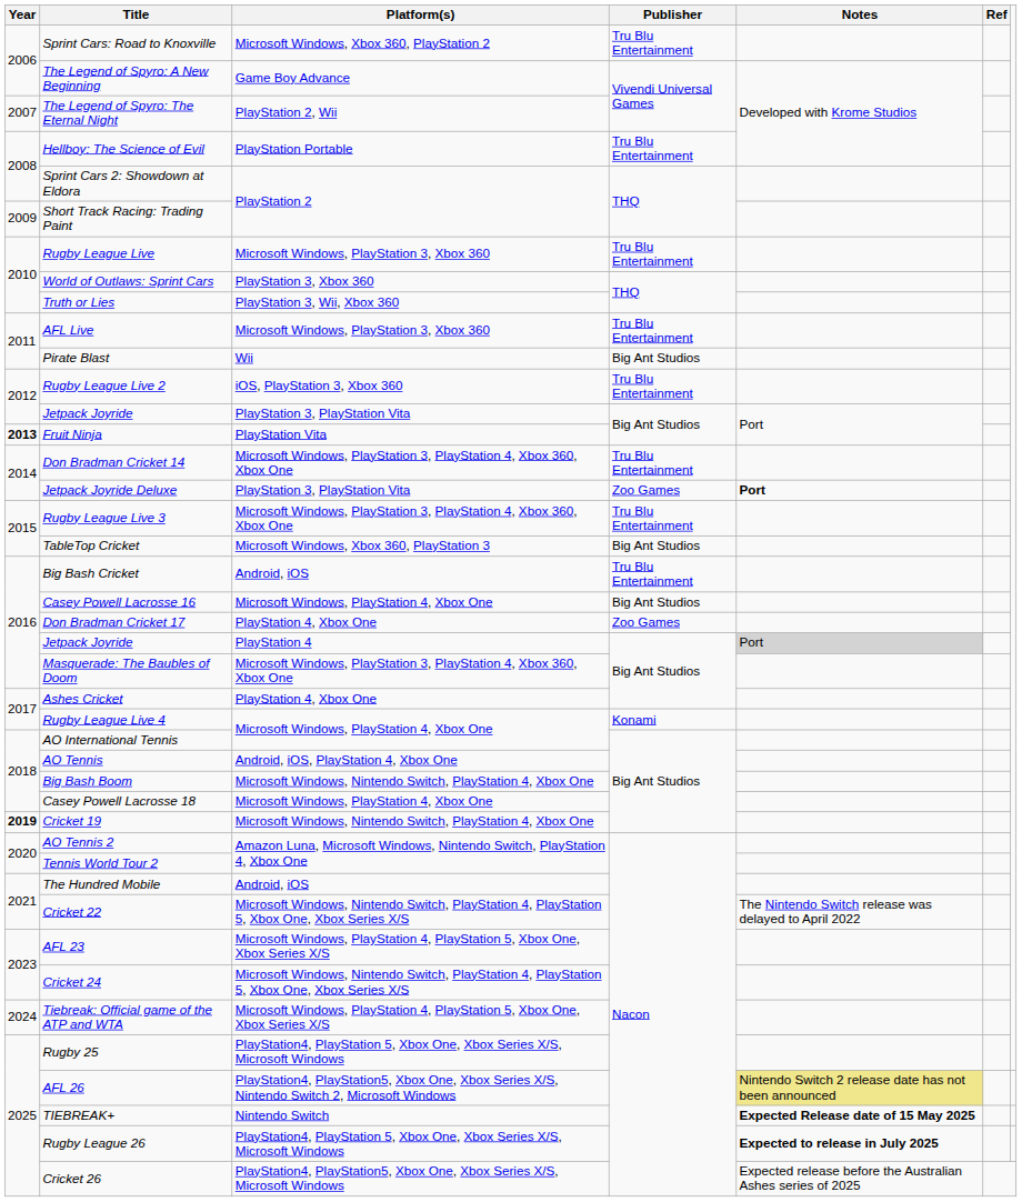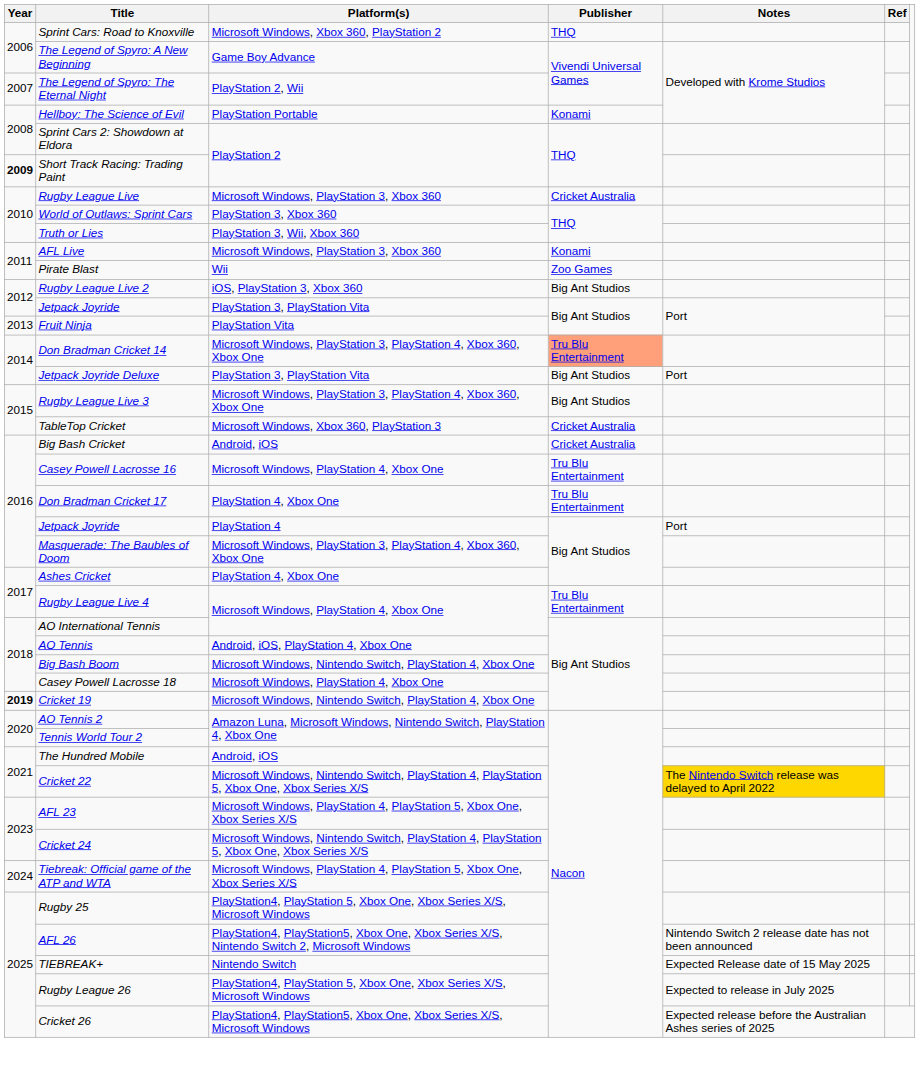Sprint Cars: Road to Knoxville | Publisher: Tru Blu Entertainment -> THQ
Hellboy: The Science of Evil | Publisher: Tru Blu Entertainment -> Konami
Short Track Racing: Trading Paint | Year: normal -> bold
Rugby League Live | Publisher: Tru Blu Entertainment -> Cricket Australia
AFL Live | Publisher: Tru Blu Entertainment -> Konami
Pirate Blast | Publisher: Big Ant Studios -> Zoo Games
Rugby League Live 2 | Publisher: Tru Blu Entertainment -> Big Ant Studios
Fruit Ninja | Year: bold -> normal
Don Bradman Cricket 14 | Publisher: no background -> lightsalmon background
Jetpack Joyride Deluxe | Publisher: Zoo Games -> Big Ant Studios
Jetpack Joyride Deluxe | Notes: bold -> normal
Rugby League Live 3 | Publisher: Tru Blu Entertainment -> Big Ant Studios
TableTop Cricket | Publisher: Big Ant Studios -> Cricket Australia
Big Bash Cricket | Publisher: Tru Blu Entertainment -> Cricket Australia
Casey Powell Lacrosse 16 | Publisher: Big Ant Studios -> Tru Blu Entertainment
Don Bradman Cricket 17 | Publisher: Zoo Games -> Tru Blu Entertainment
Jetpack Joyride / PlayStation 4 | Notes: lightgrey background -> no background
Rugby League Live 4 | Publisher: Konami -> Tru Blu Entertainment
Cricket 22 | Notes: no background -> gold background
AFL 26 | Notes: khaki background -> no background
TIEBREAK+ | Notes: bold -> normal
Rugby League 26 | Notes: bold -> normal
